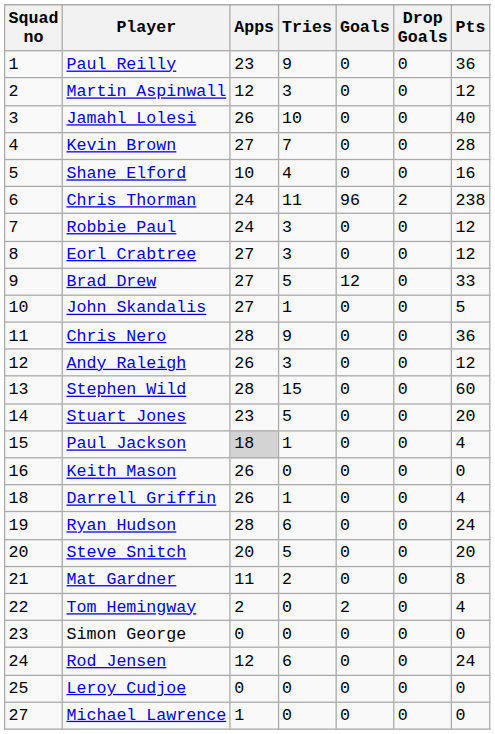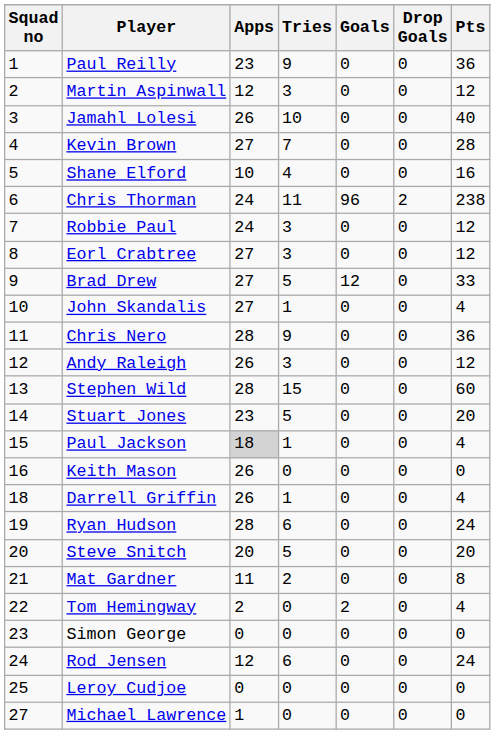John Skandalis | Pts: 5 -> 4
